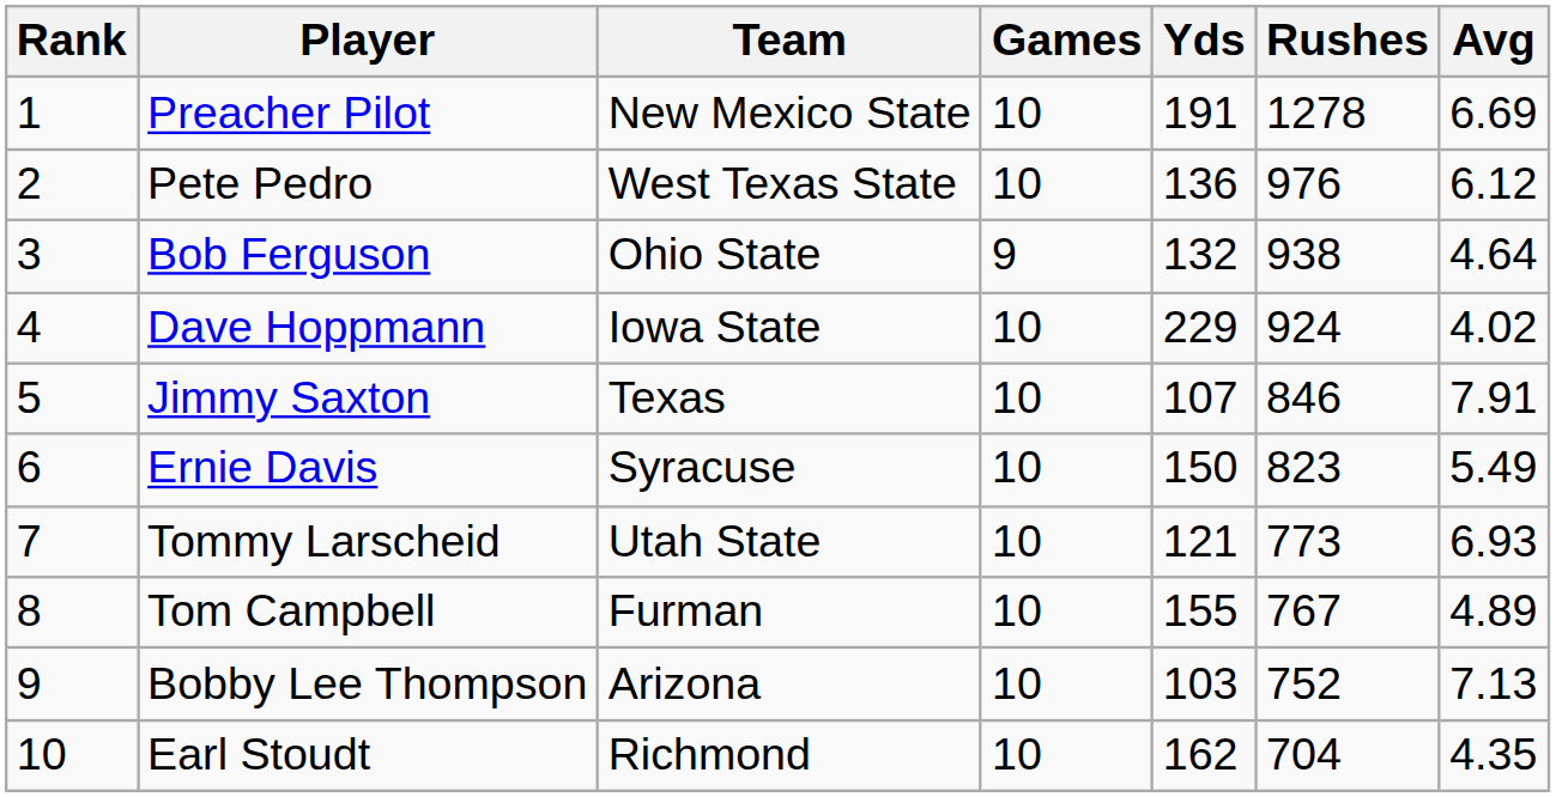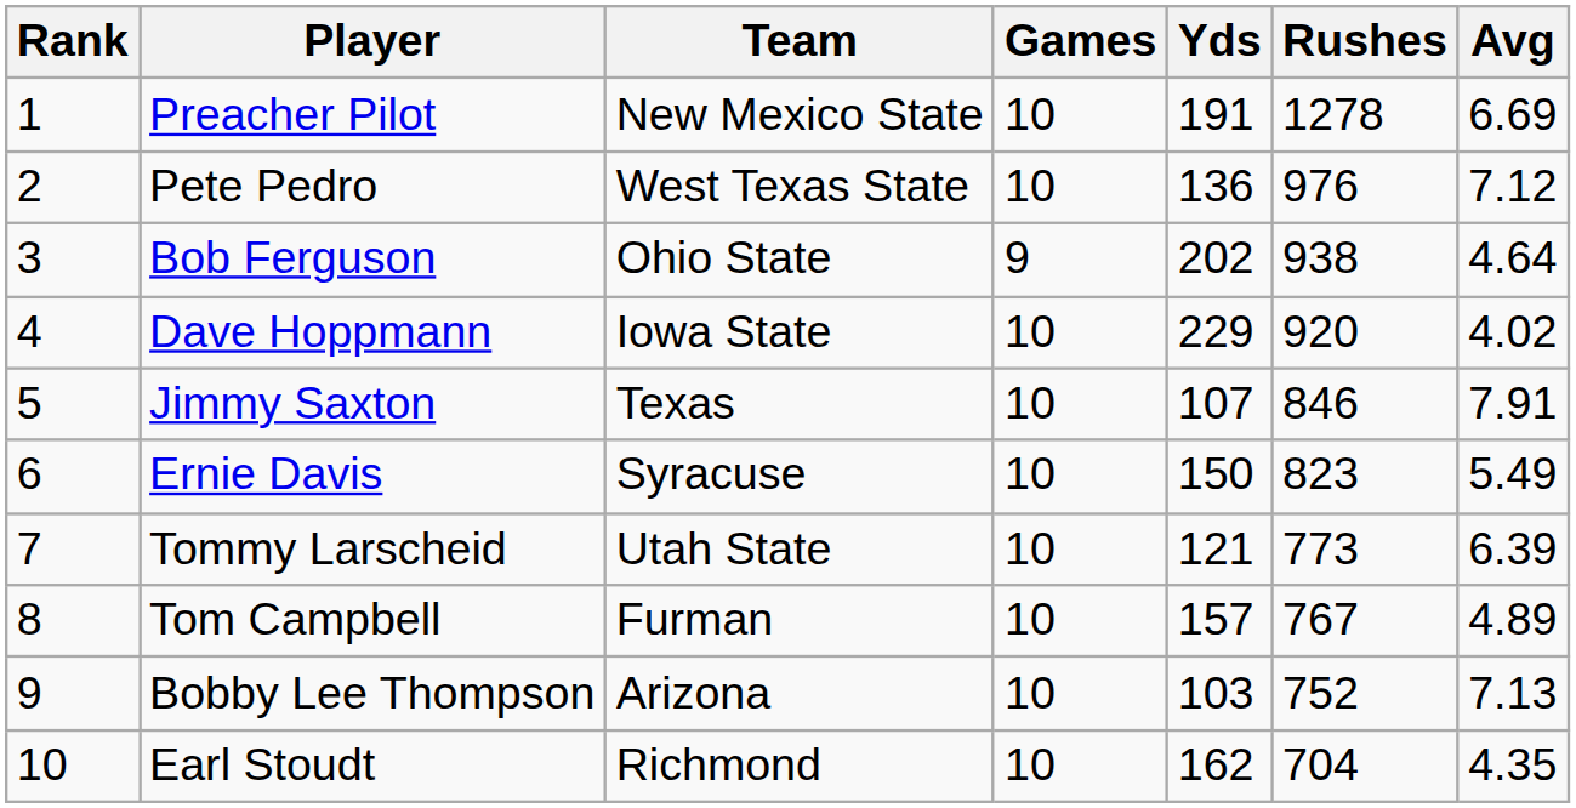Pete Pedro | Avg: 6.12 -> 7.12
Bob Ferguson | Yds: 132 -> 202
Dave Hoppmann | Rushes: 924 -> 920
Tommy Larscheid | Avg: 6.93 -> 6.39
Tom Campbell | Yds: 155 -> 157
